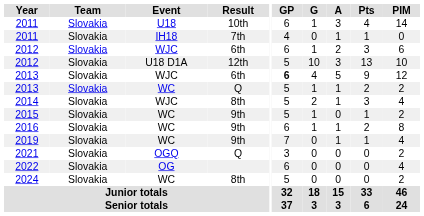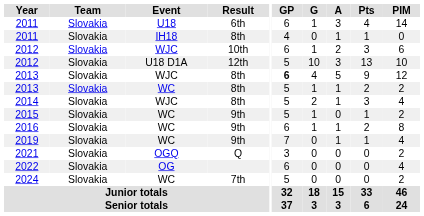2011 / U18 | Result: 10th -> 6th
2011 / IH18 | Result: 7th -> 8th
2012 / WJC | Result: 6th -> 10th
2013 / WJC | Result: 6th -> 8th
2013 / WC | Result: Q -> 8th
2024 | Result: 8th -> 7th
